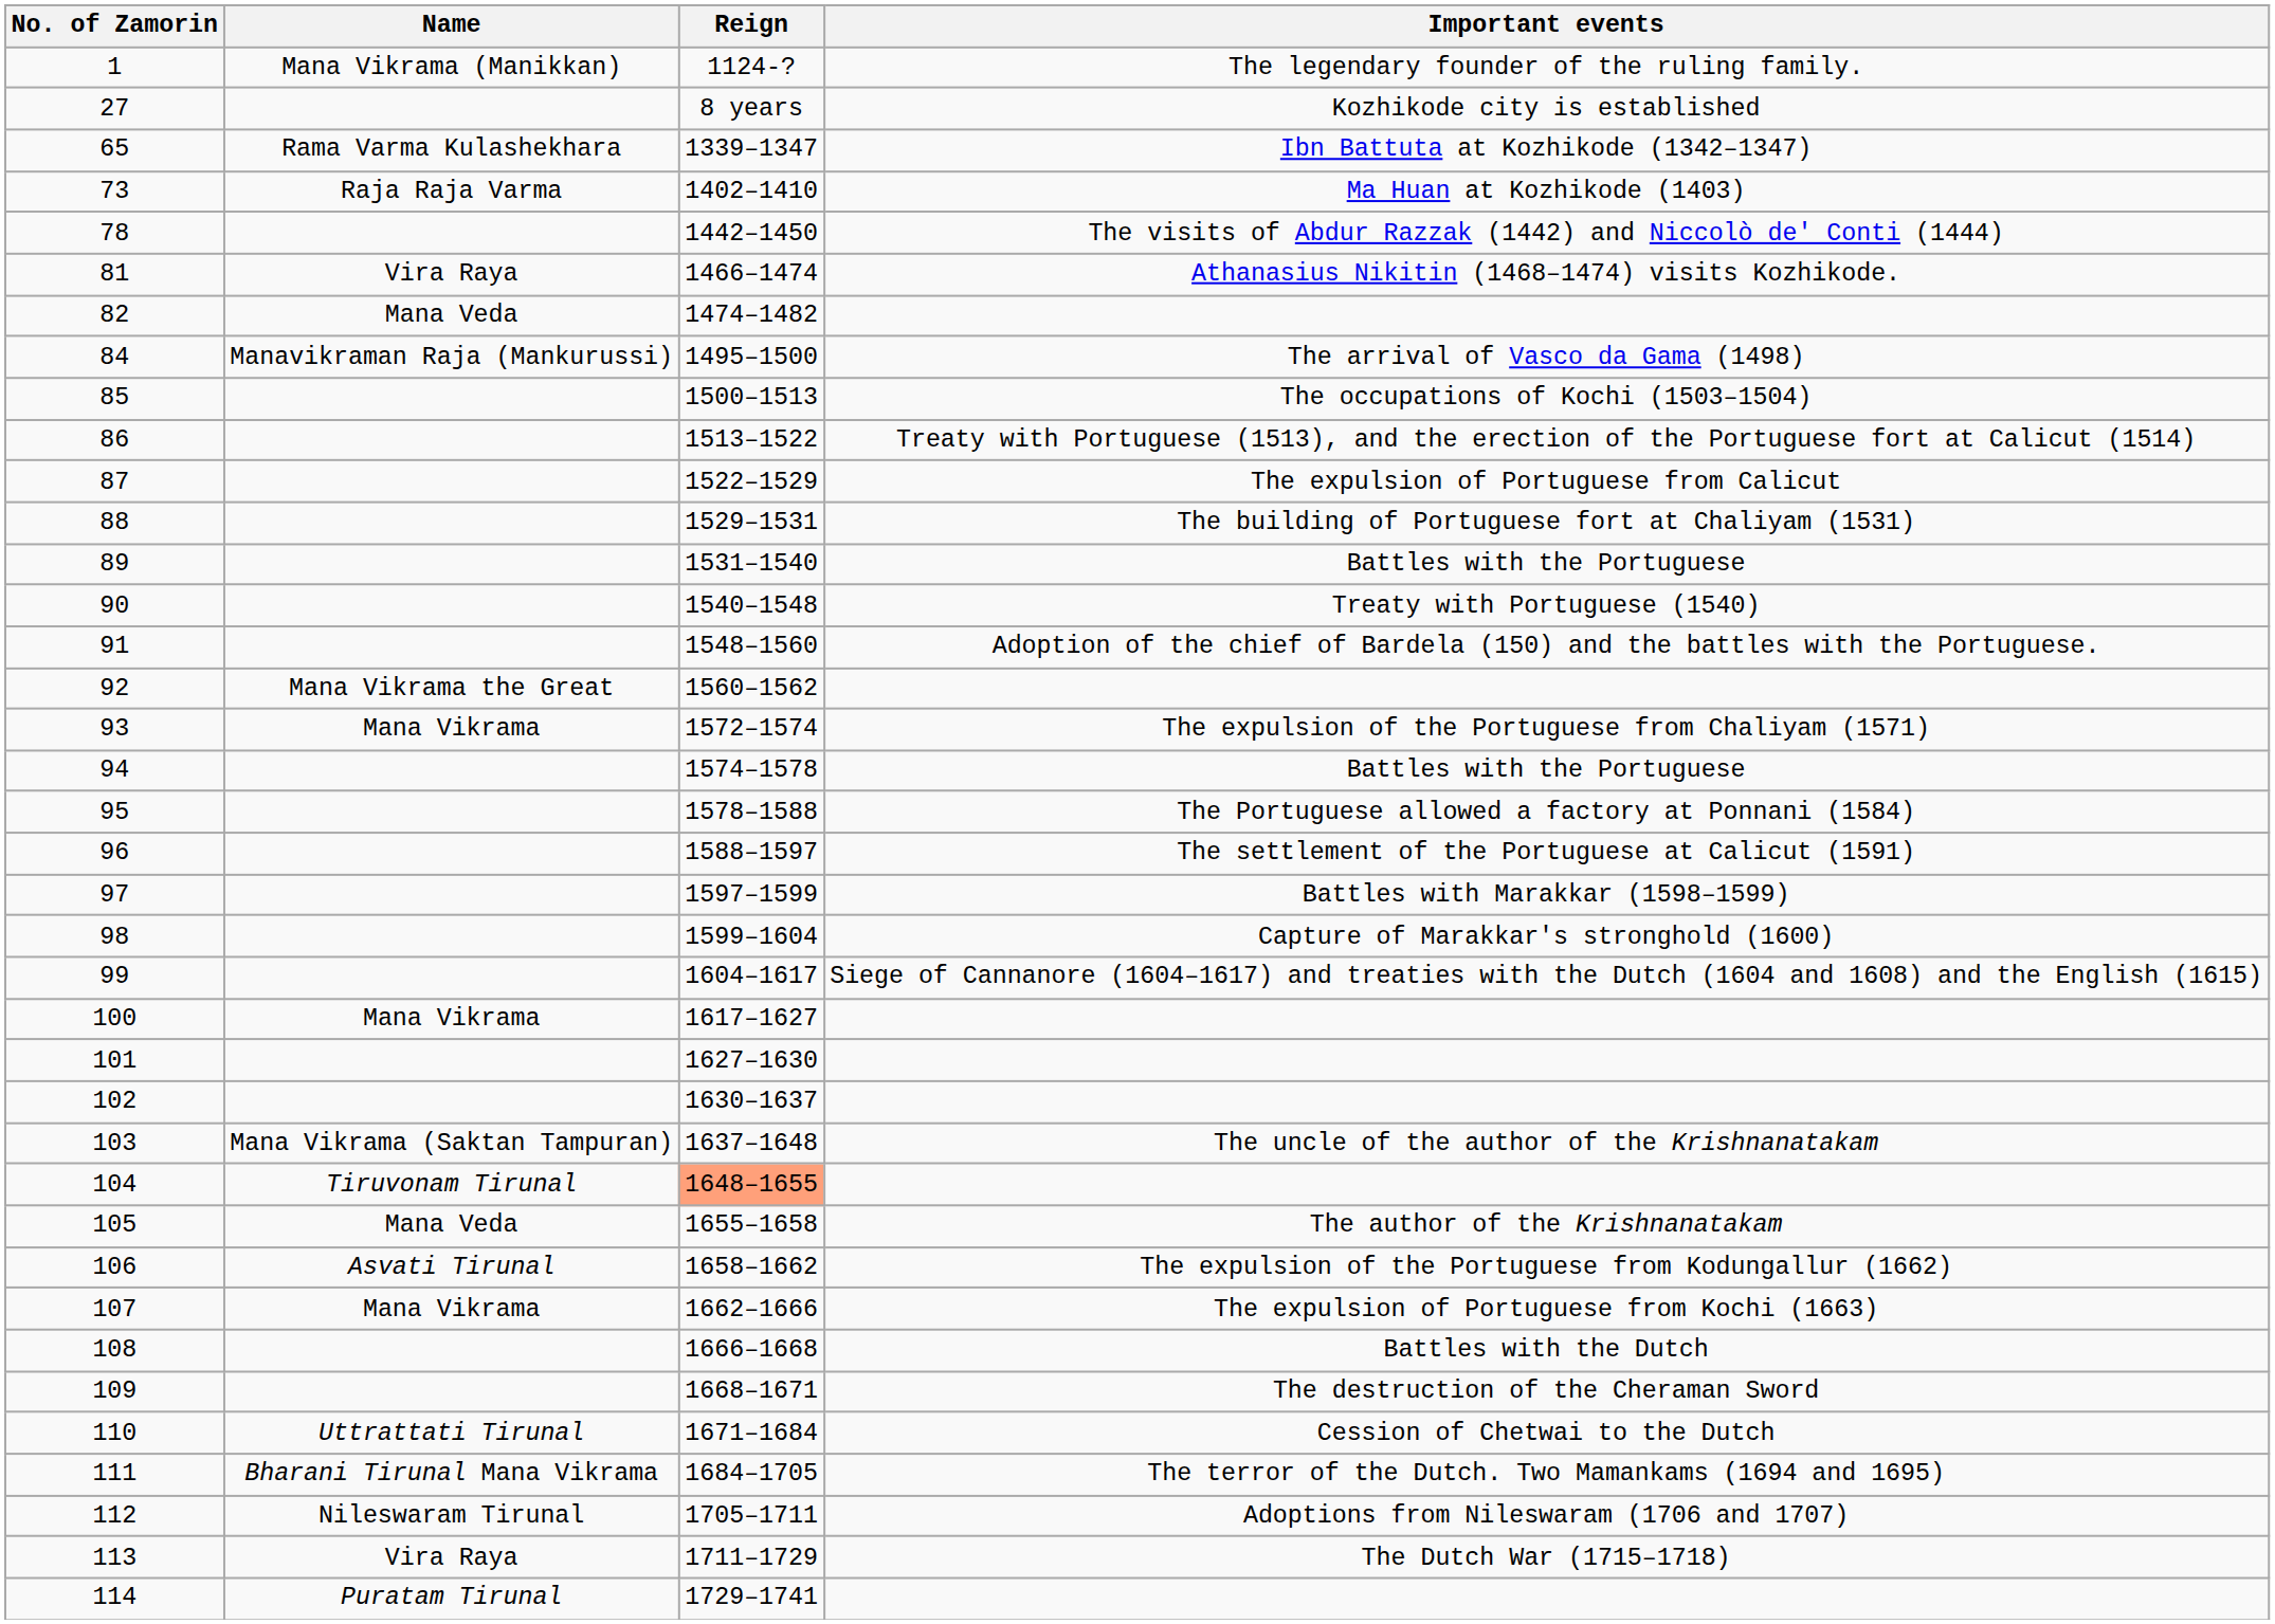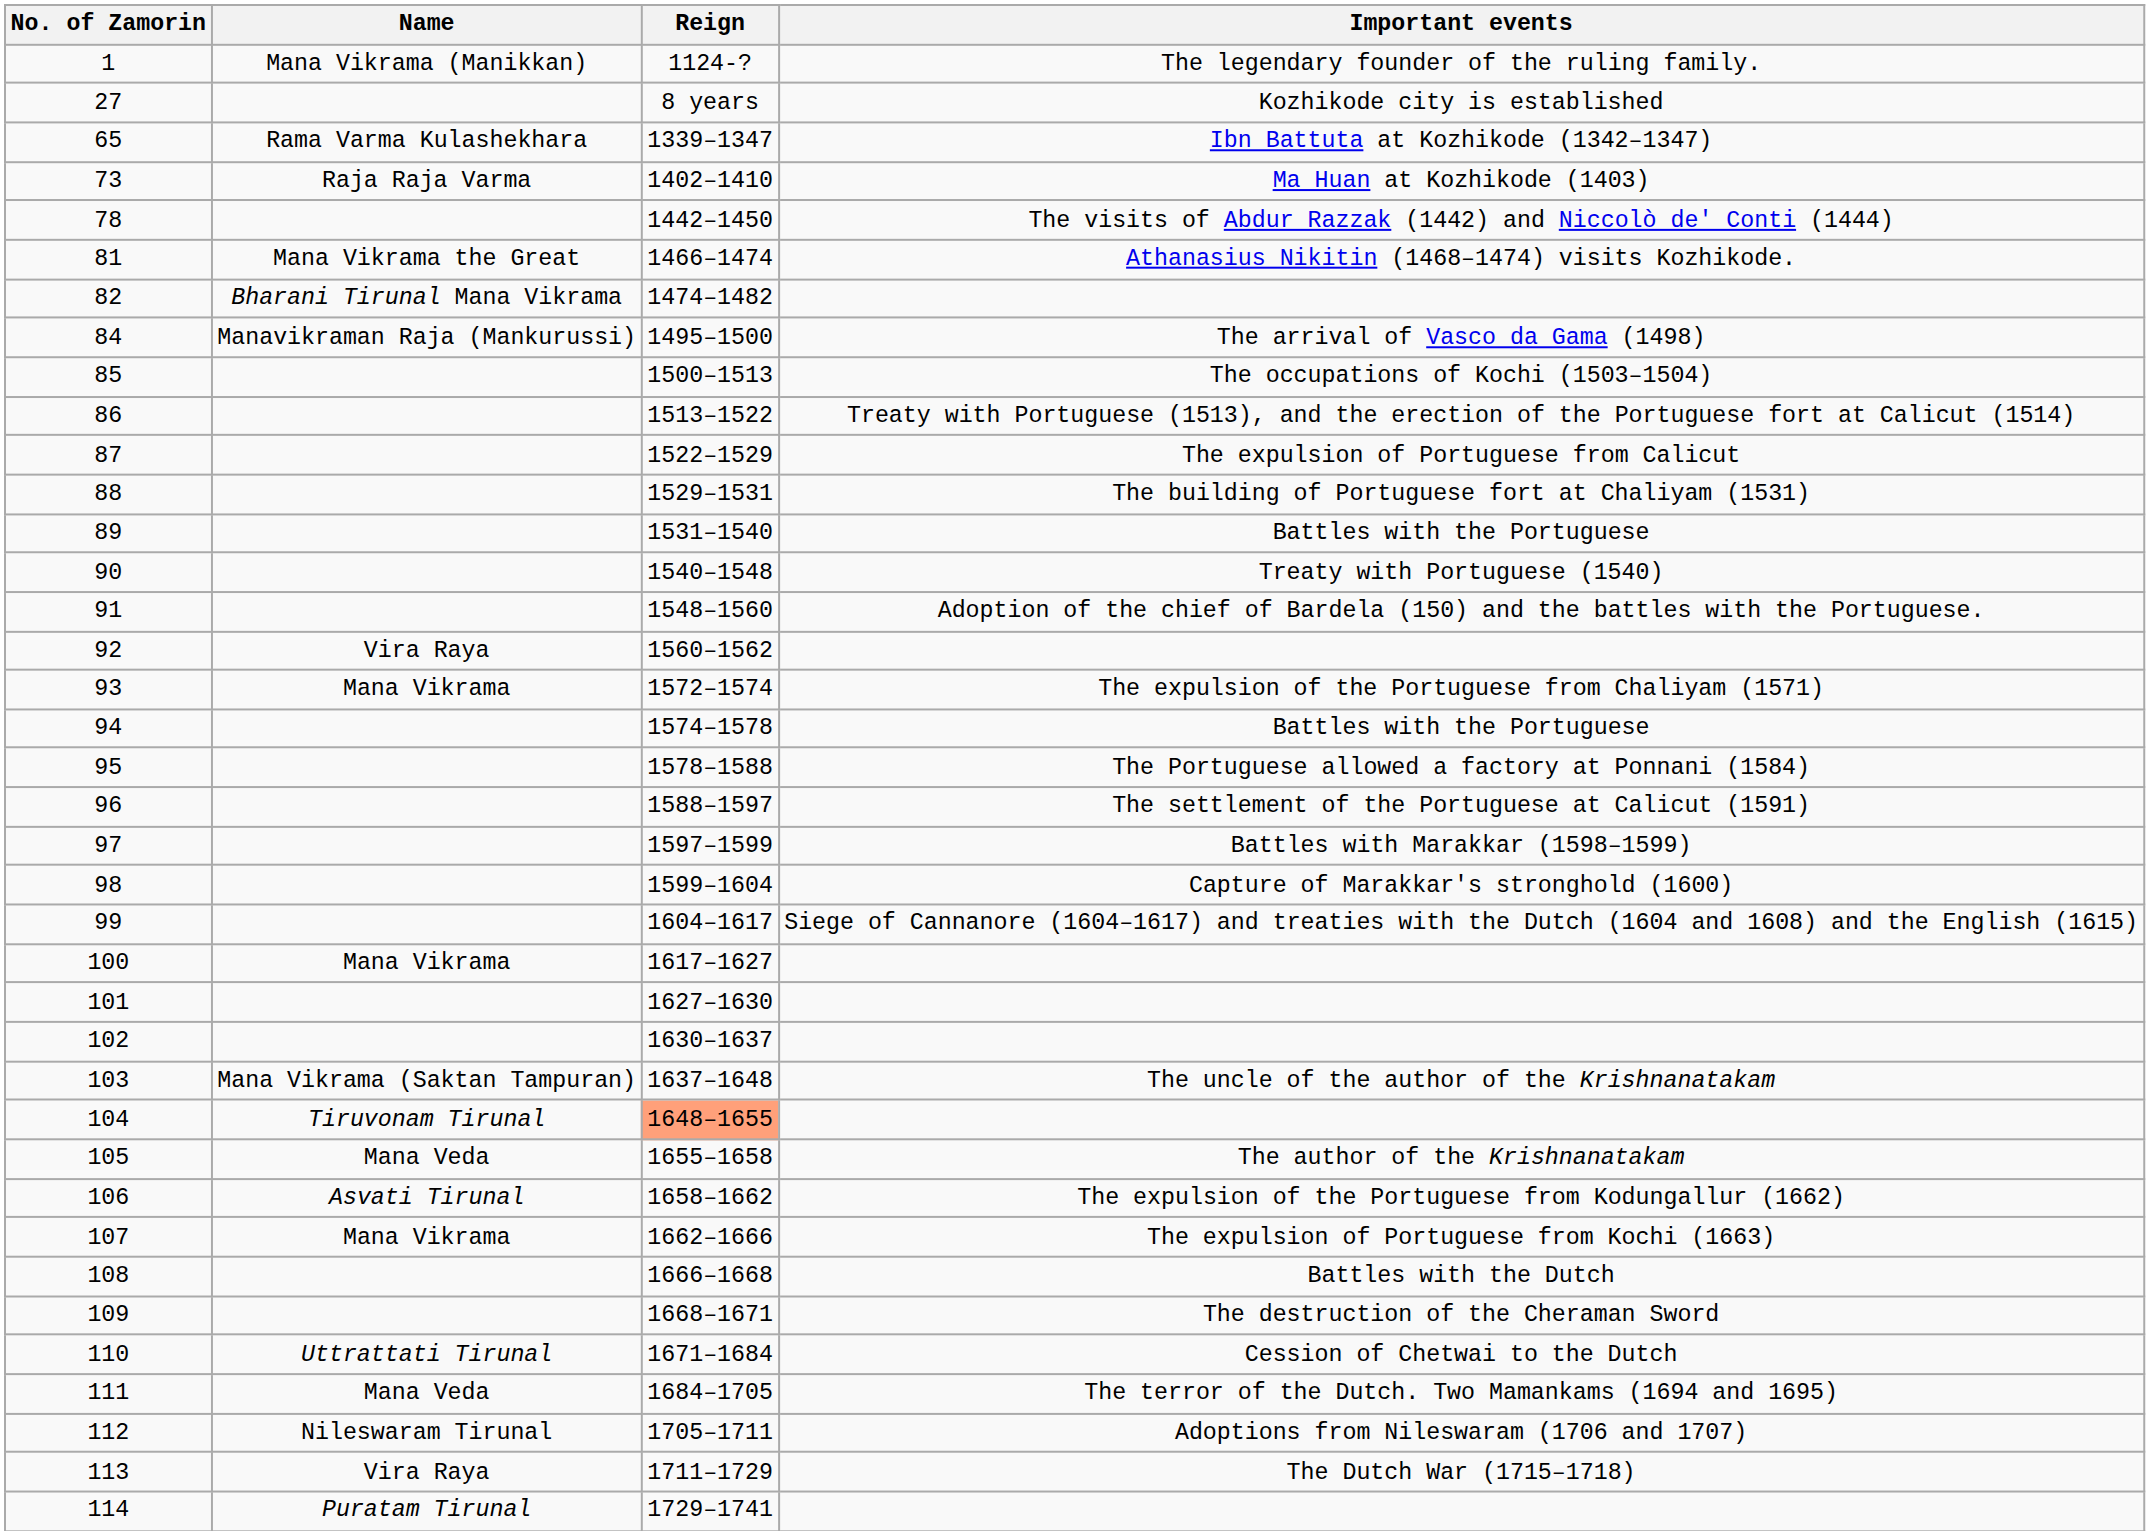81 | Name: Vira Raya -> Mana Vikrama the Great
82 | Name: Mana Veda -> Bharani Tirunal Mana Vikrama
92 | Name: Mana Vikrama the Great -> Vira Raya
111 | Name: Bharani Tirunal Mana Vikrama -> Mana Veda
